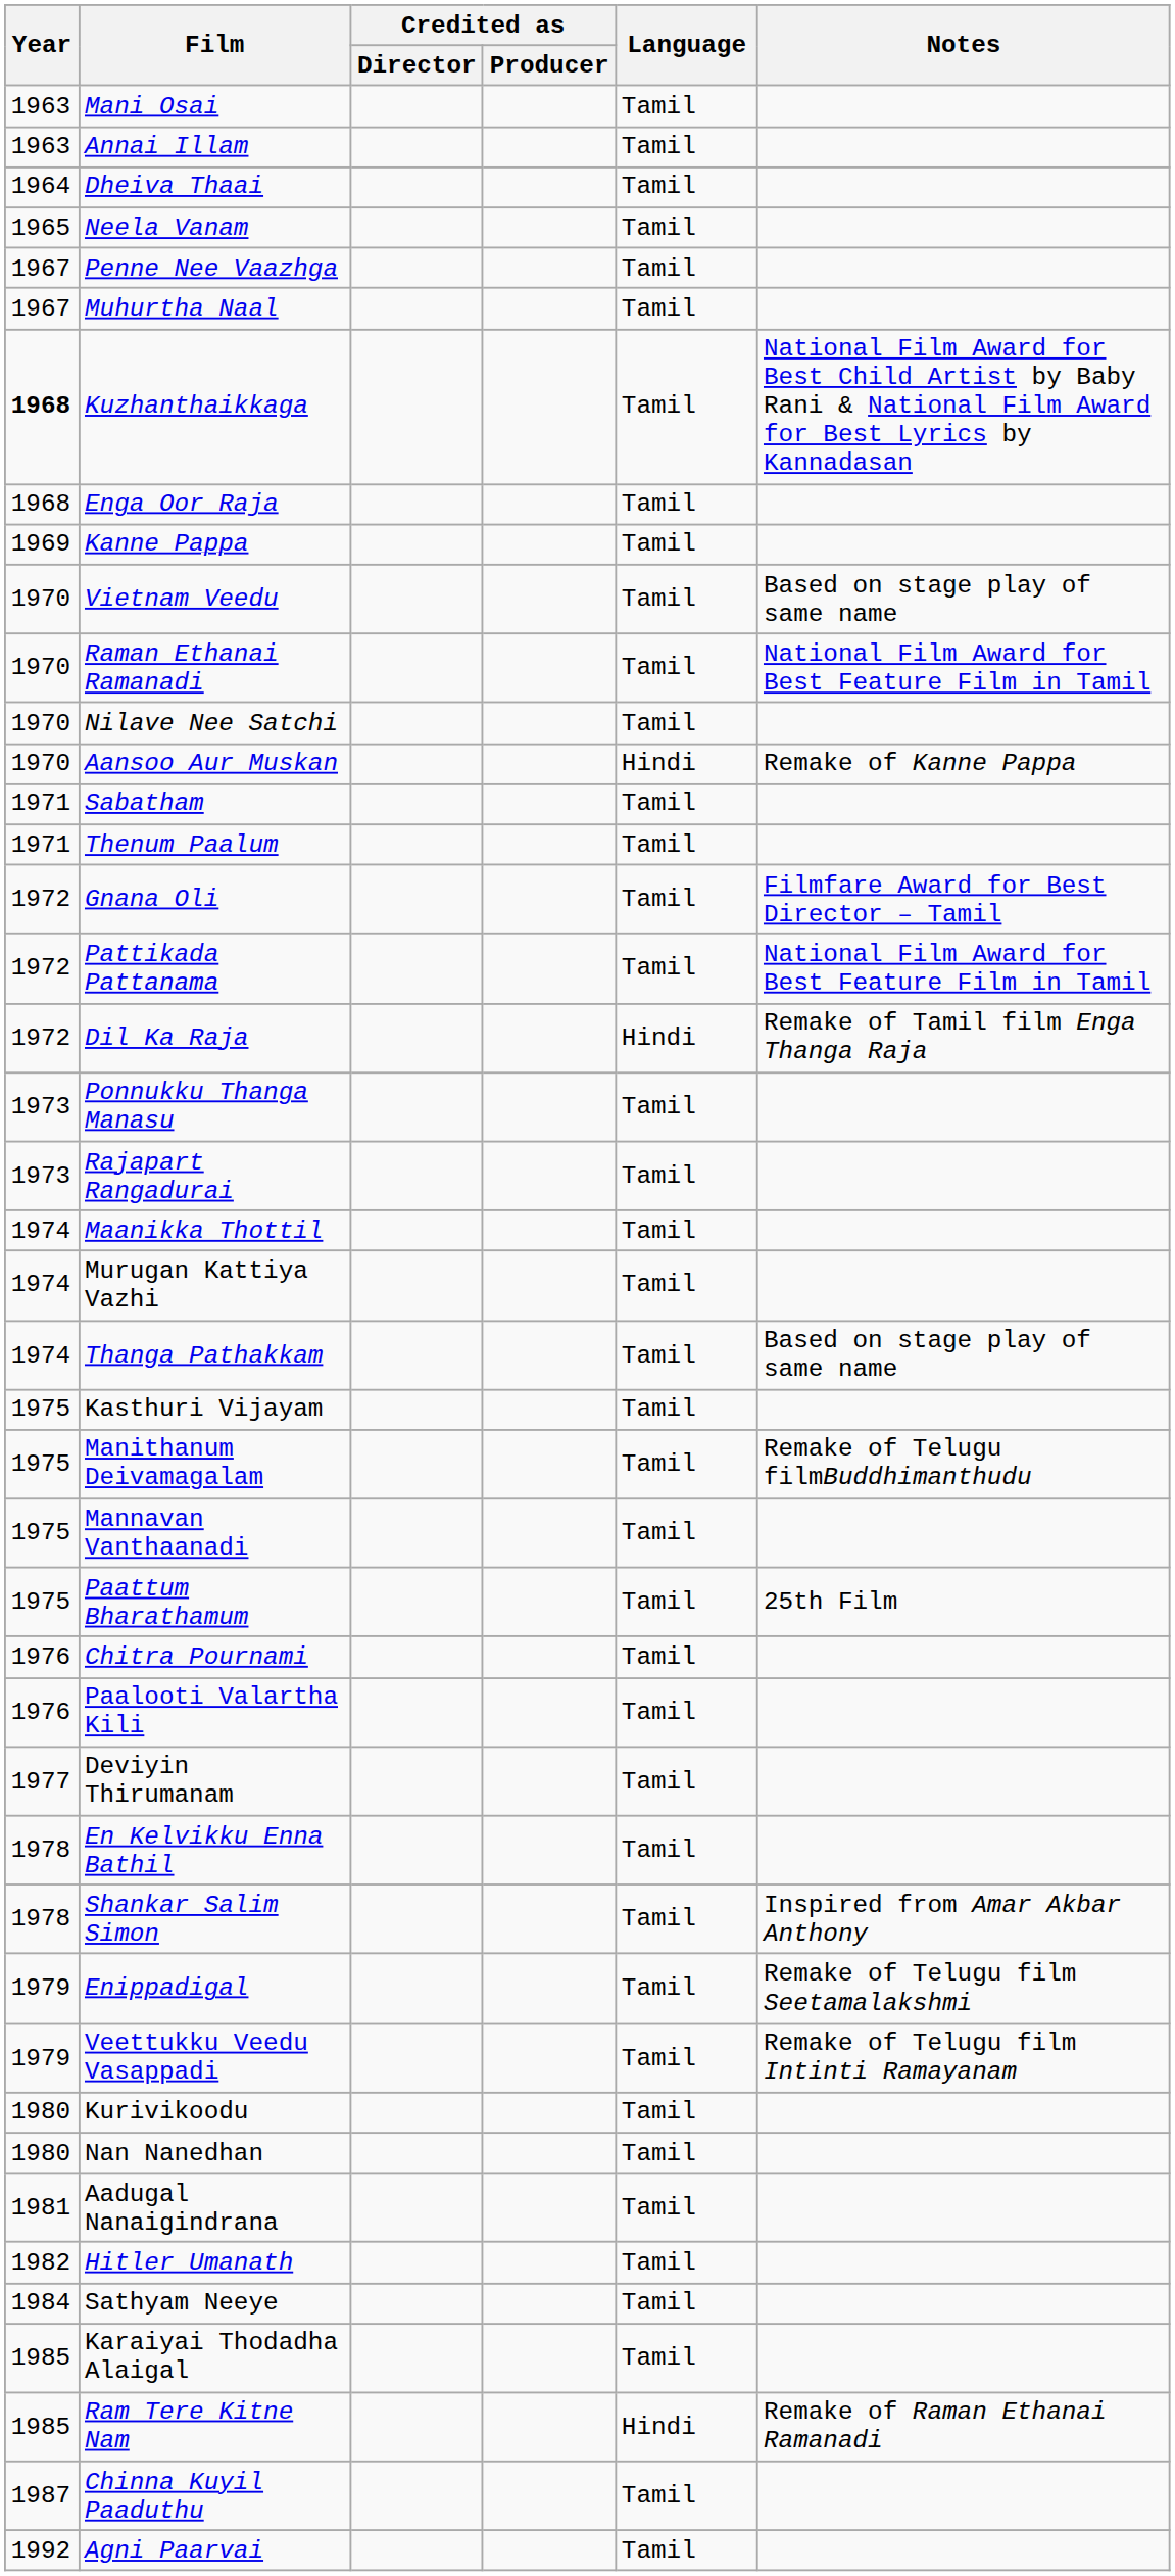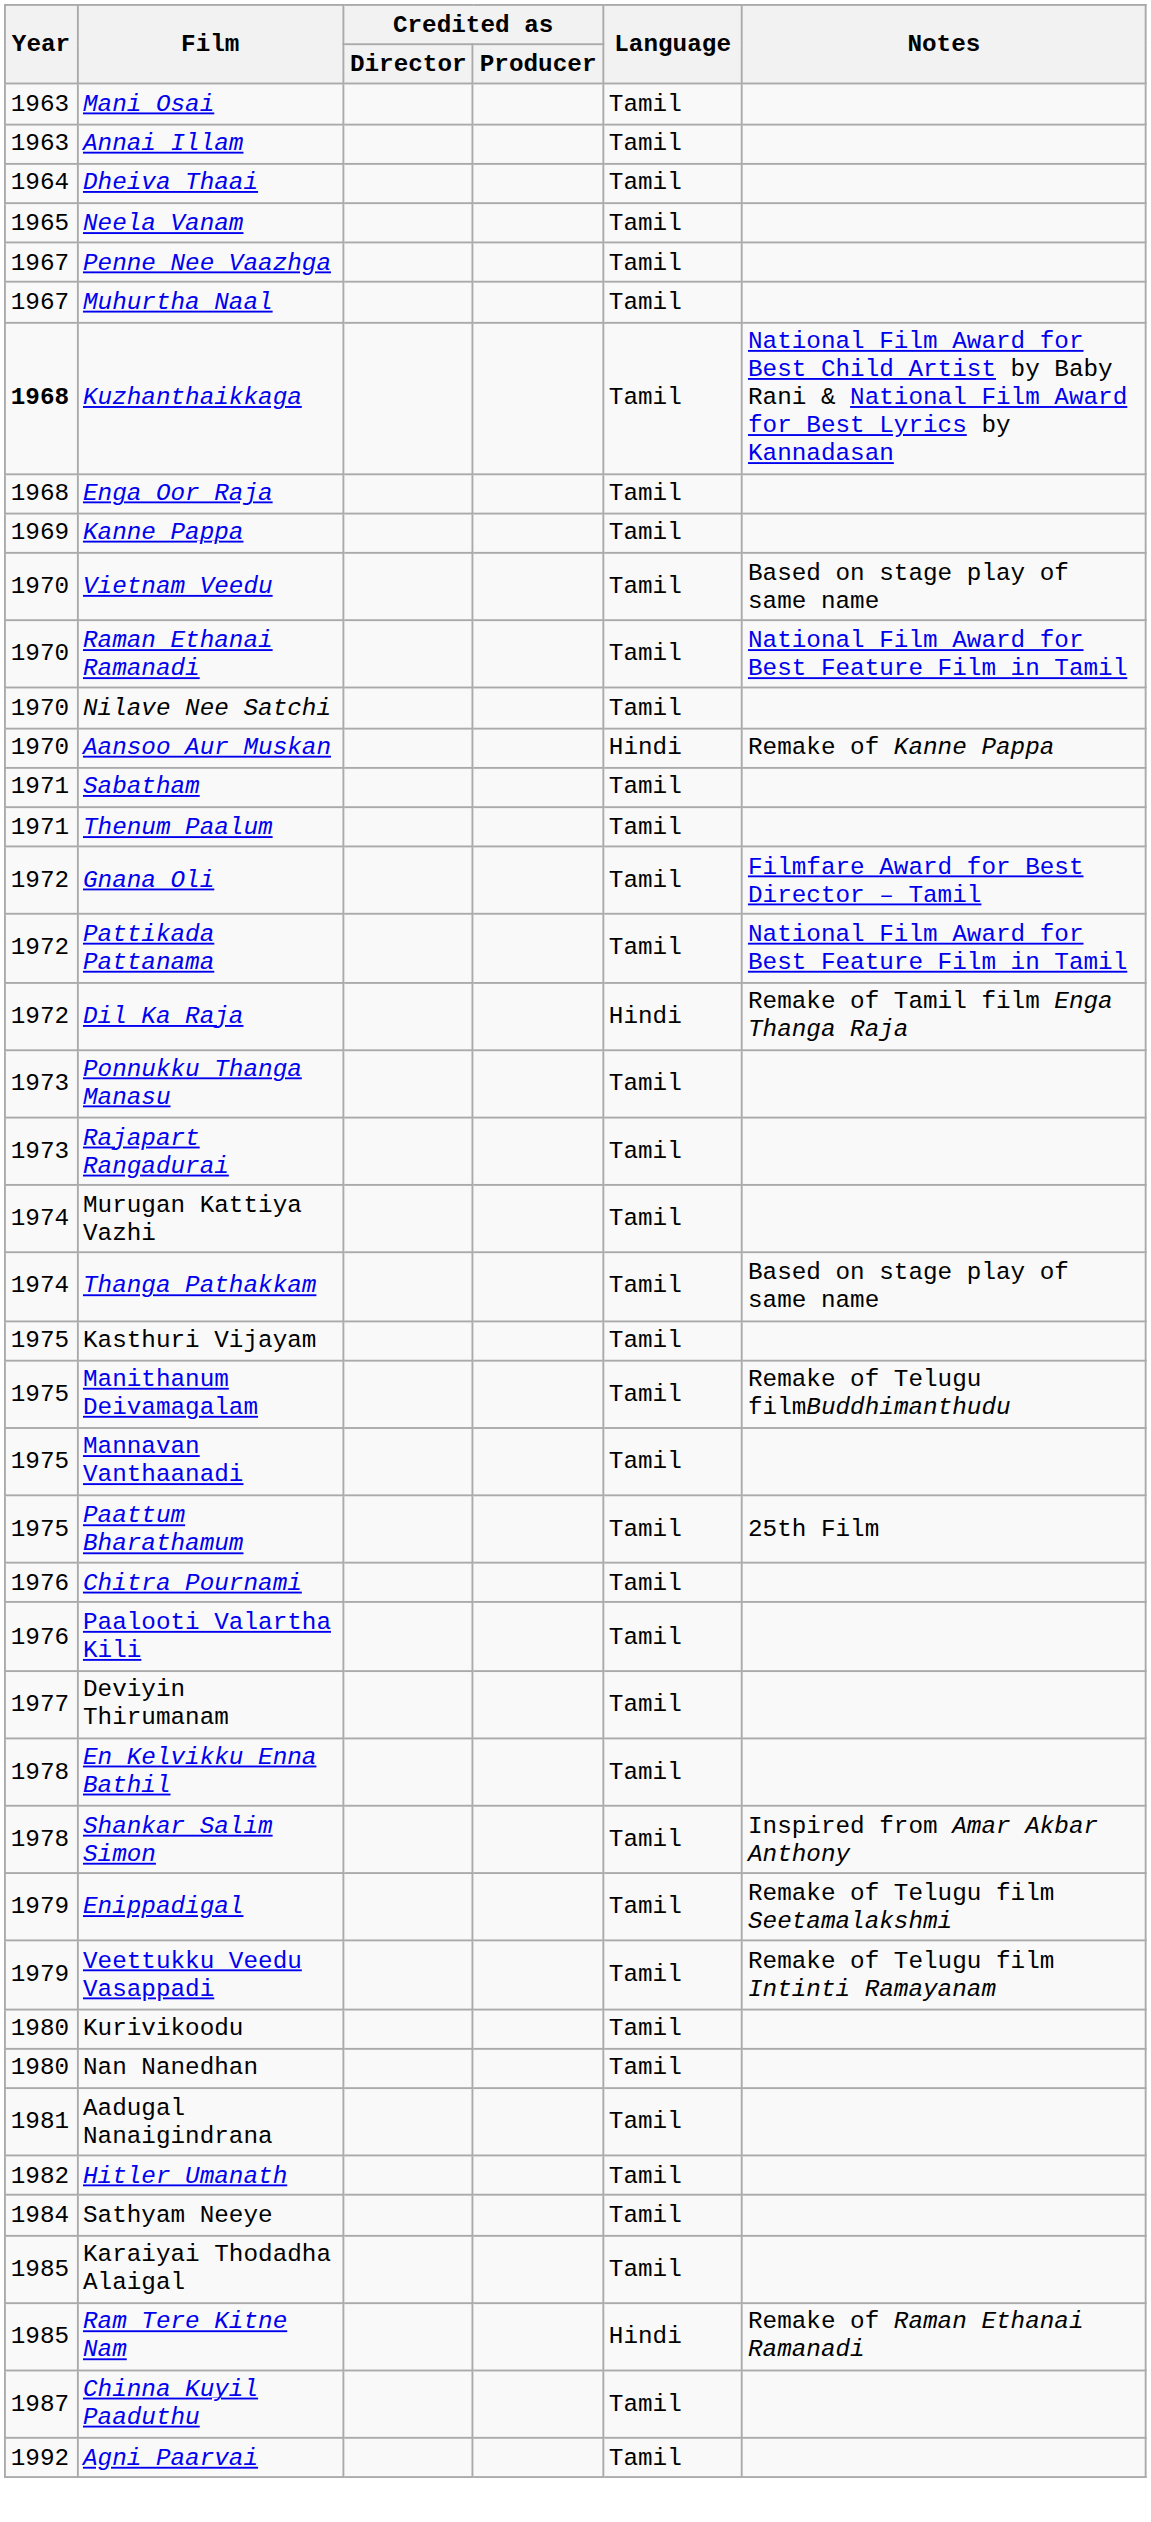- row: 1974 | Maanikka Thottil | Tamil
